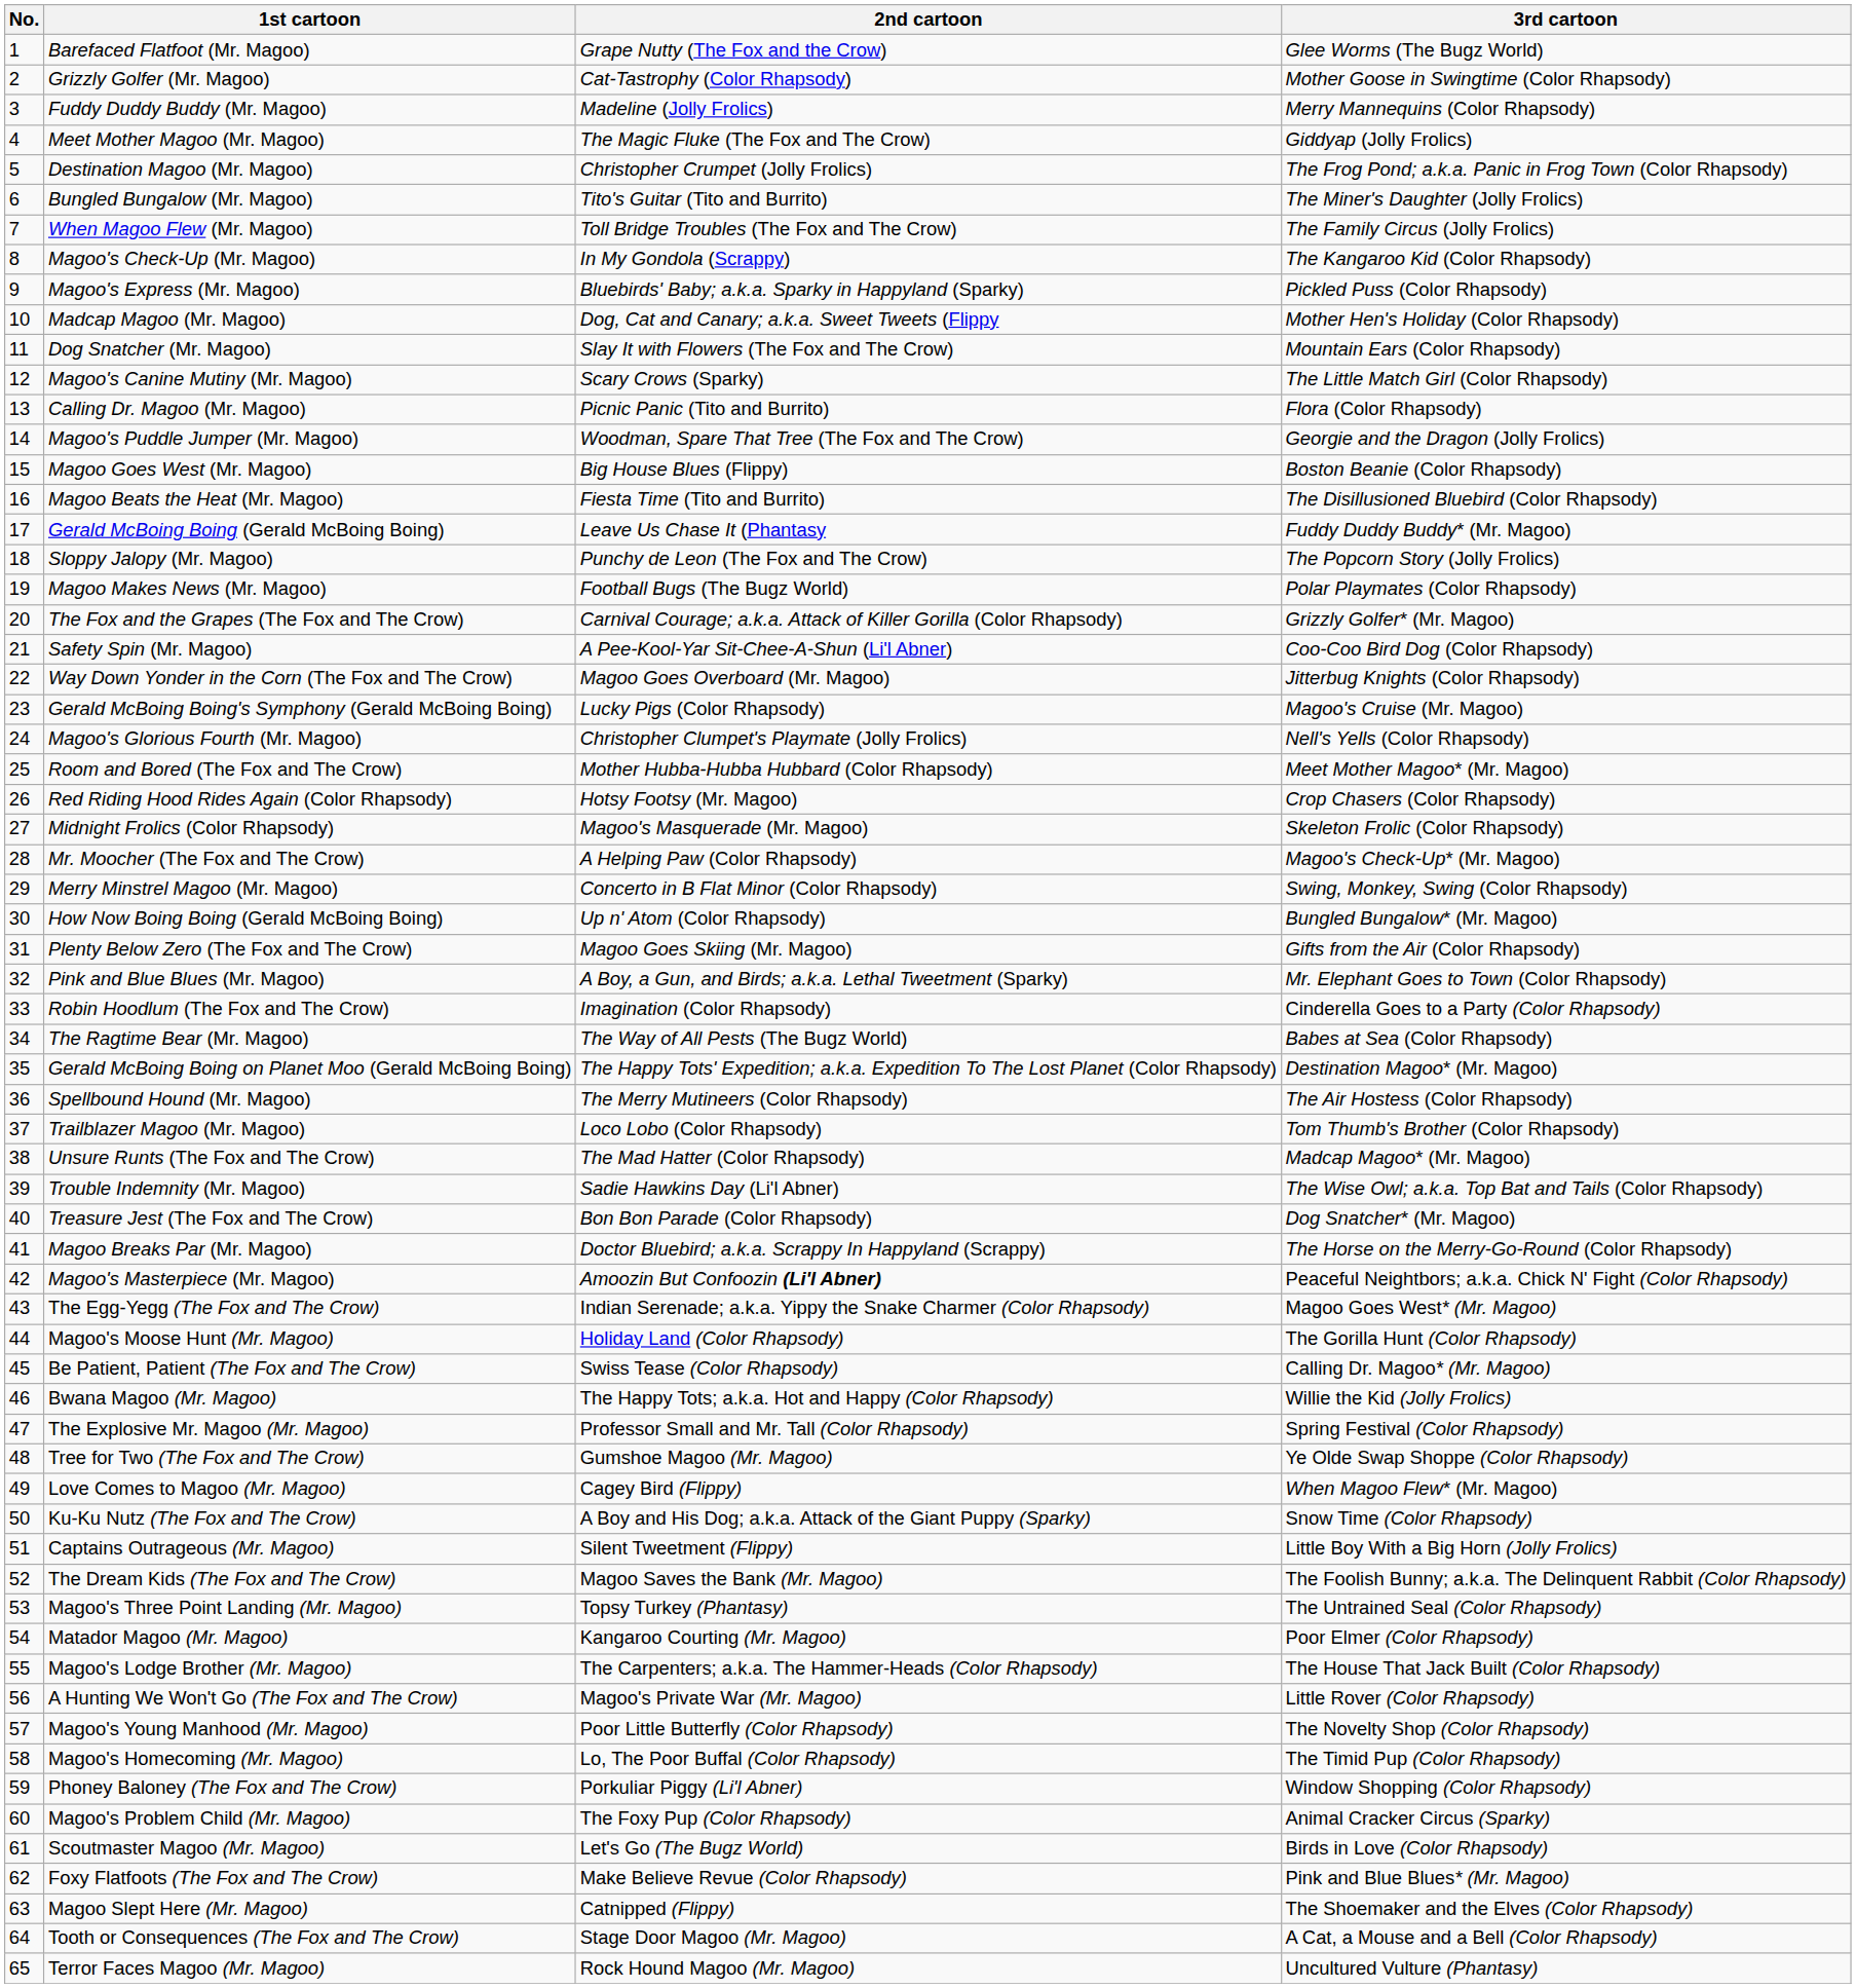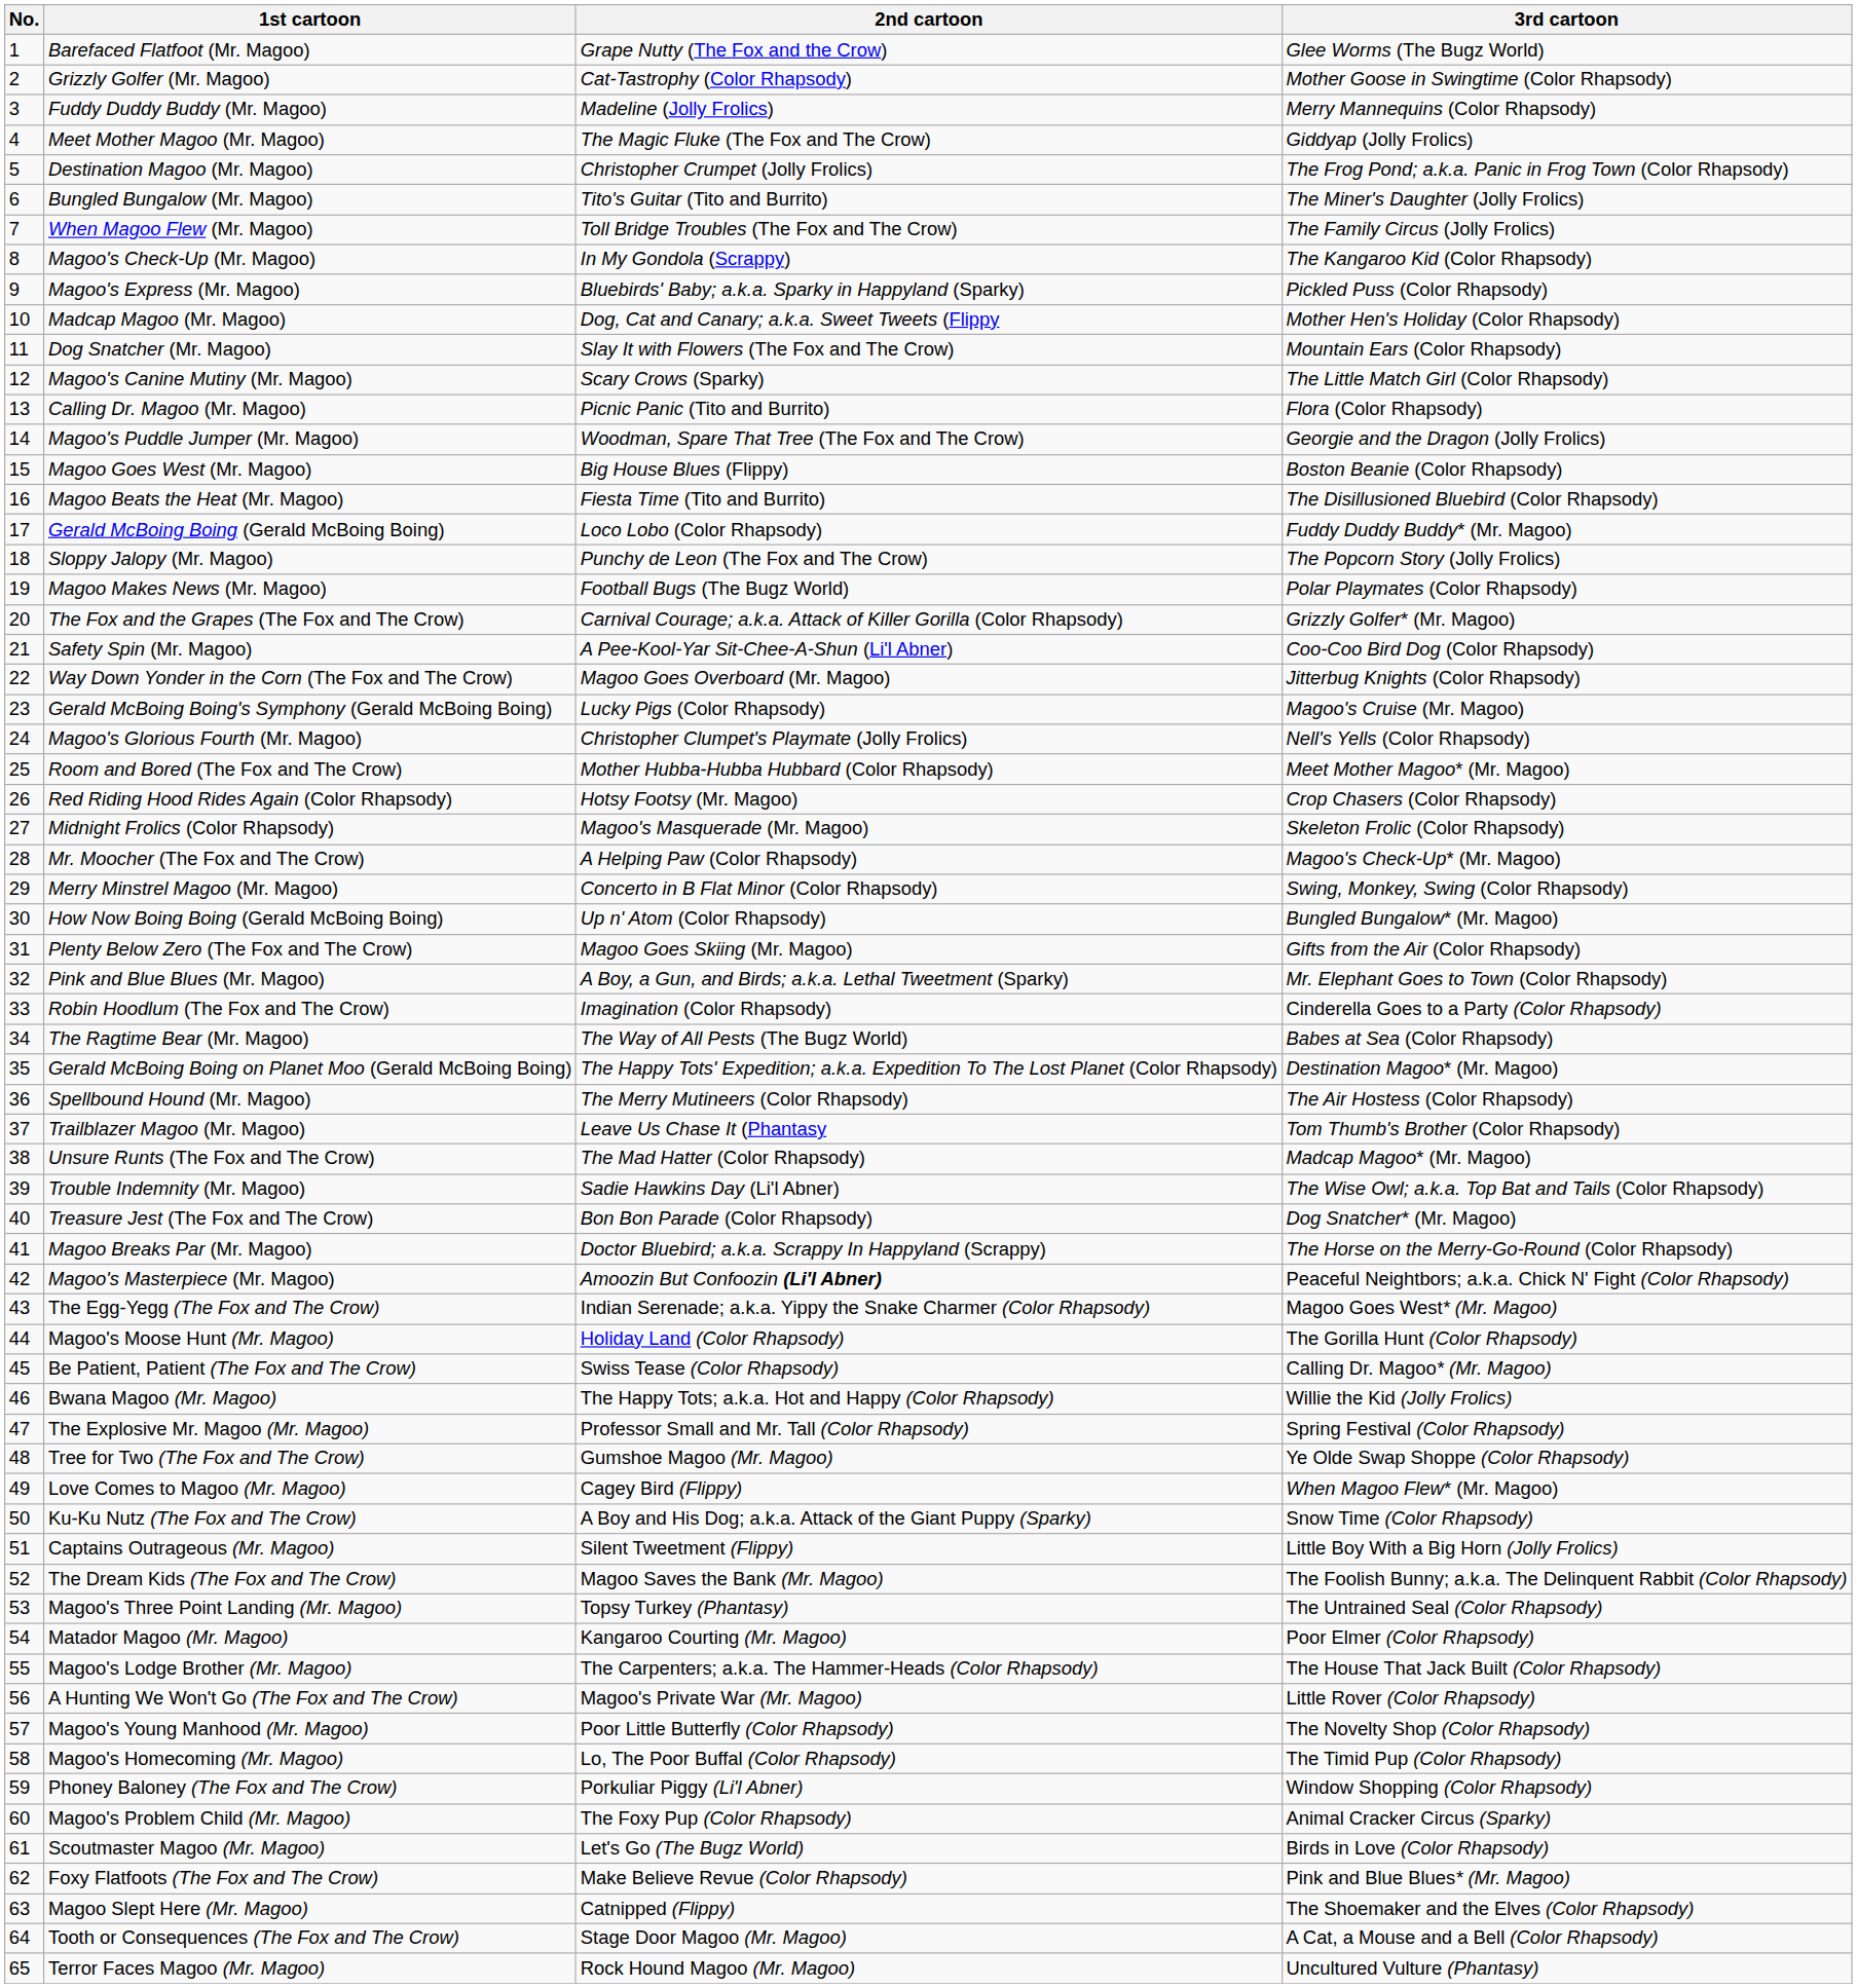Gerald McBoing Boing (Gerald McBoing Boing) | 2nd cartoon: Leave Us Chase It (Phantasy -> Loco Lobo (Color Rhapsody)
Trailblazer Magoo (Mr. Magoo) | 2nd cartoon: Loco Lobo (Color Rhapsody) -> Leave Us Chase It (Phantasy
